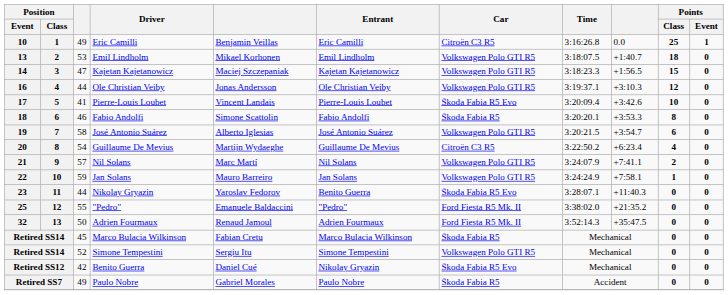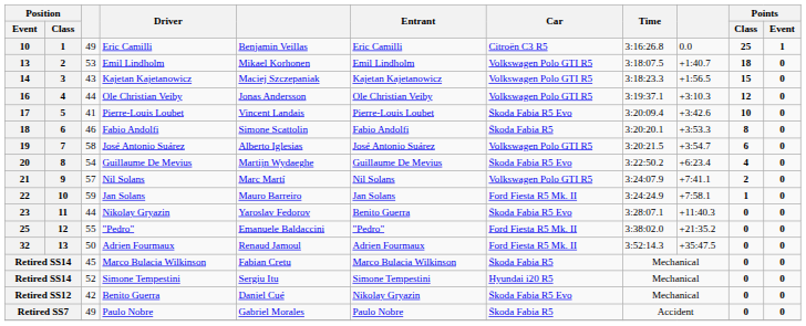14 | column 3: 47 -> 43
20 | Car: Citroën C3 R5 -> Škoda Fabia R5 Evo
22 | Car: Volkswagen Polo GTI R5 -> Ford Fiesta R5 Mk. II
Retired SS14 / Simone Tempestini | Car: Volkswagen Polo GTI R5 -> Hyundai i20 R5
